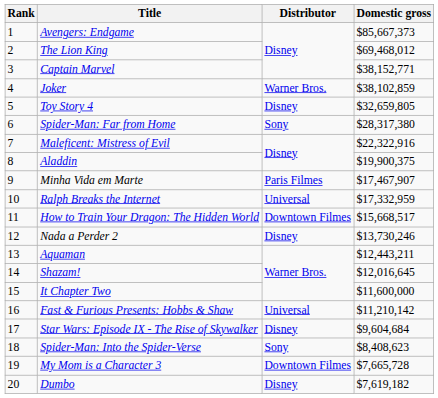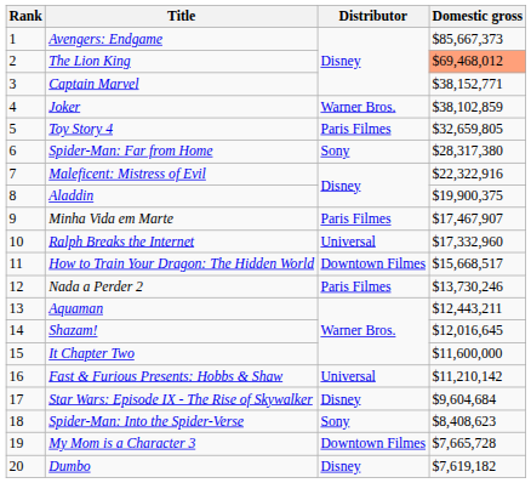The Lion King | Domestic gross: no background -> lightsalmon background
Toy Story 4 | Distributor: Disney -> Paris Filmes
Ralph Breaks the Internet | Domestic gross: $17,332,959 -> $17,332,960
Nada a Perder 2 | Distributor: Disney -> Paris Filmes
